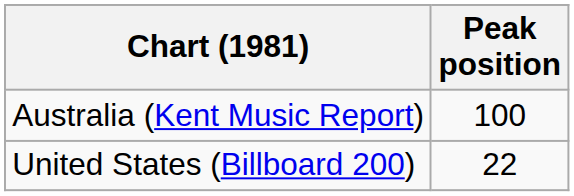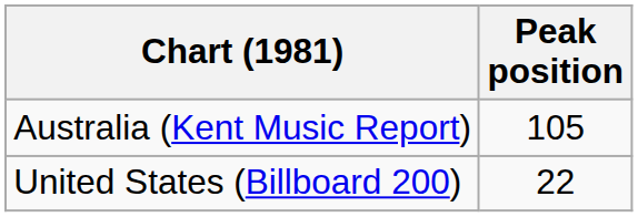Australia (Kent Music Report) | Peak position: 100 -> 105
